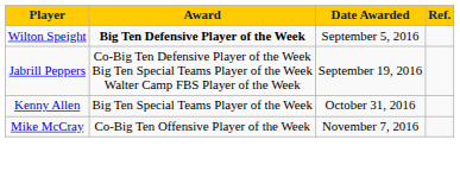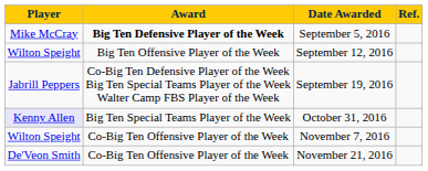September 5, 2016 | Player: Wilton Speight -> Mike McCray
+ row: Wilton Speight | Big Ten Offensive Player of the Week | September 12, 2016
October 31, 2016 | Player: no background -> lavender background
November 7, 2016 | Player: Mike McCray -> Wilton Speight
+ row: De'Veon Smith | Co-Big Ten Offensive Player of the Week | November 21, 2016
